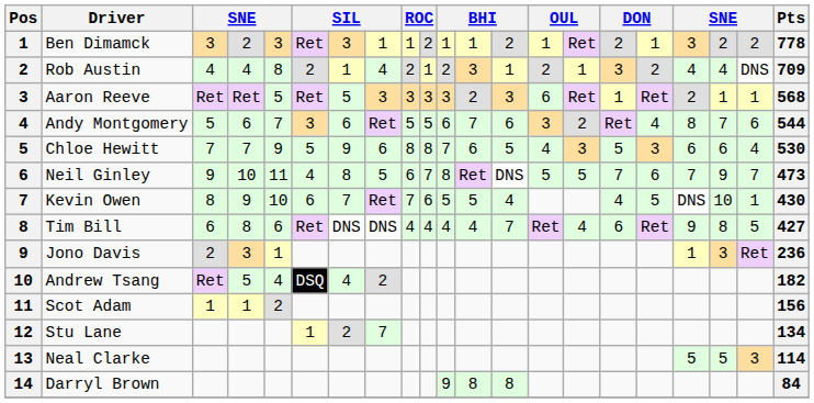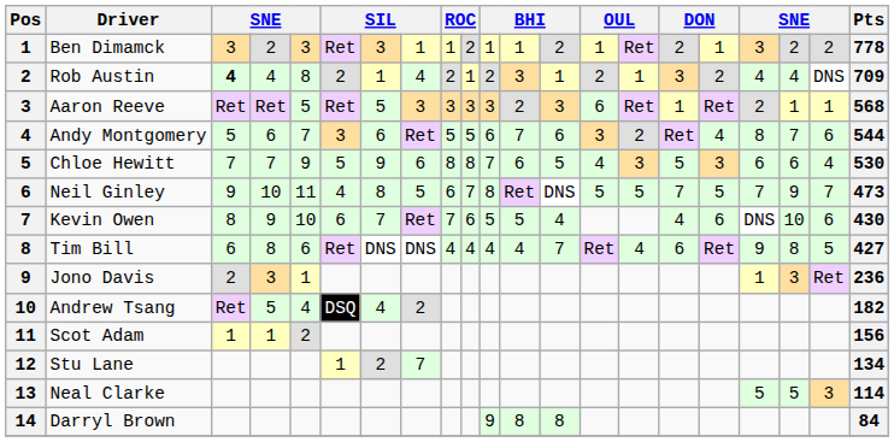Rob Austin | column 3: normal -> bold
Neil Ginley | column 17: 6 -> 5
Kevin Owen | column 17: 5 -> 6
Kevin Owen | column 20: 1 -> 6
